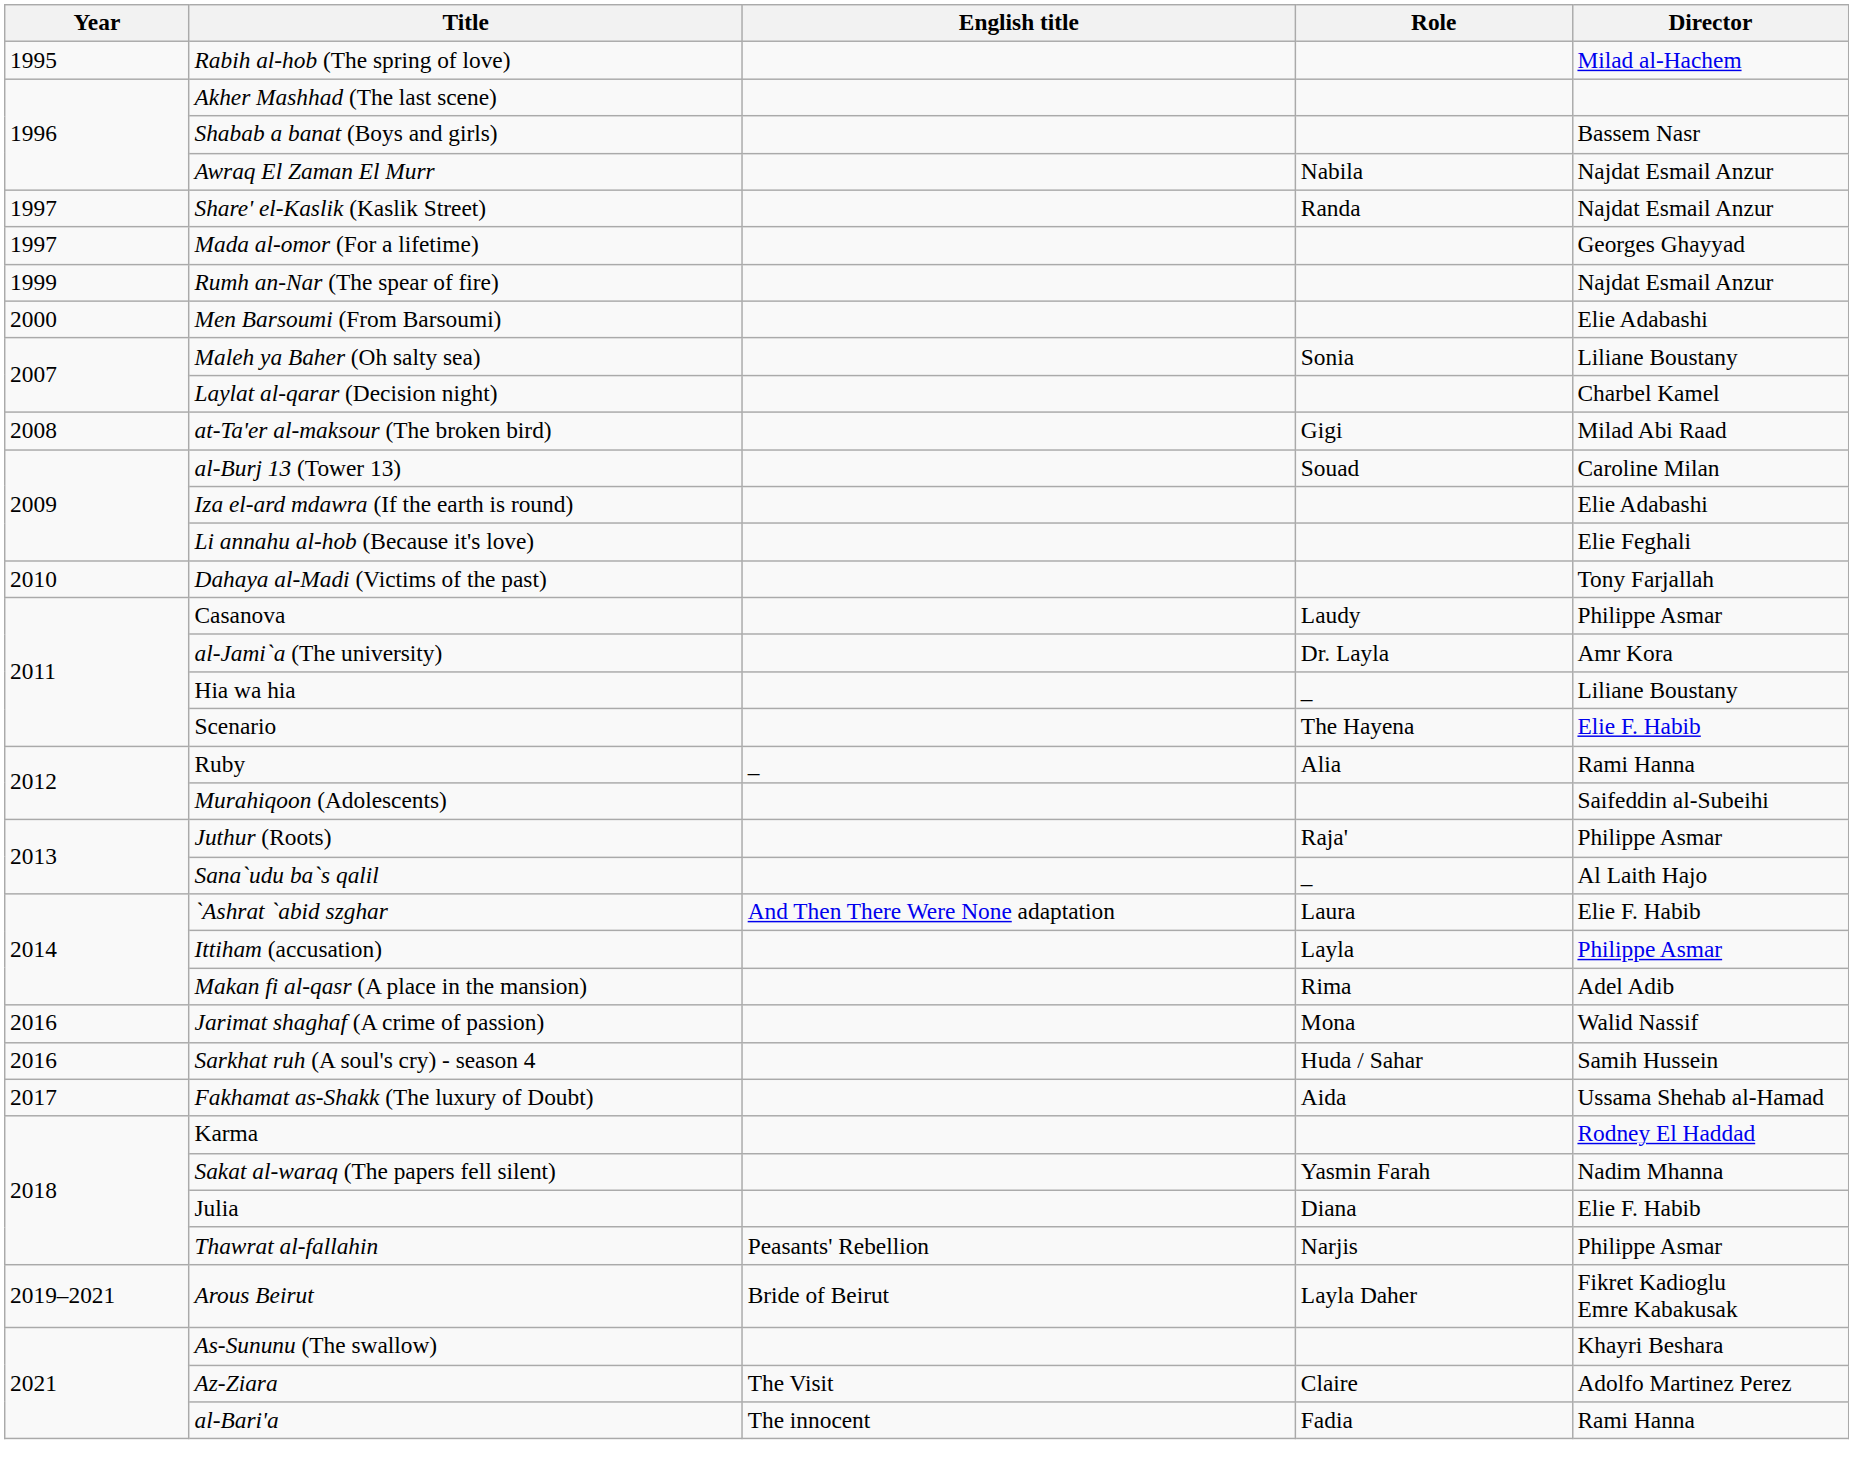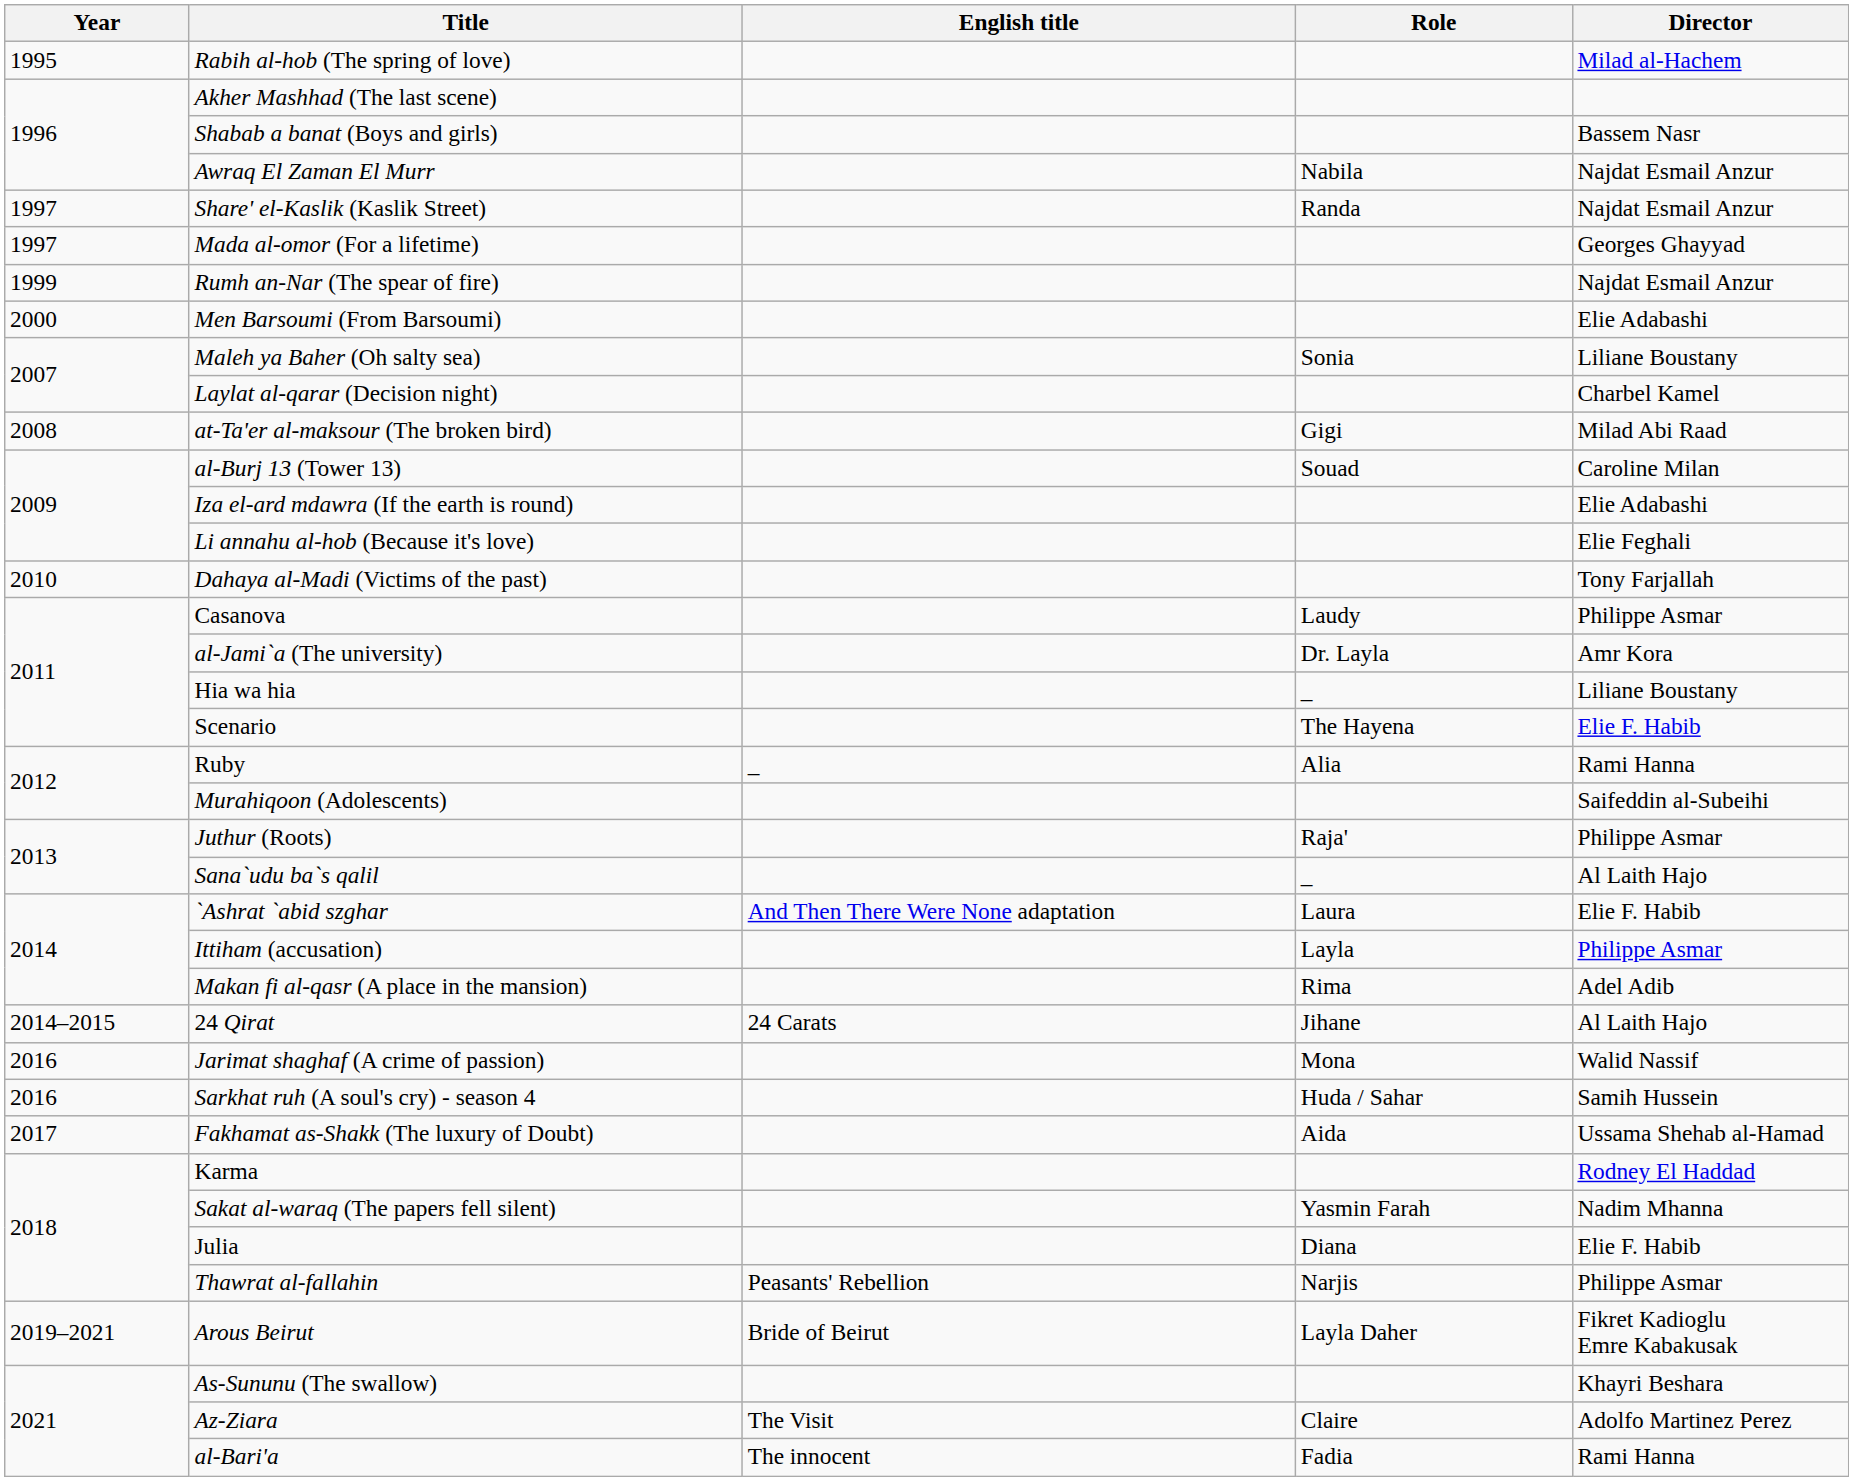+ row: 2014–2015 | 24 Qirat | 24 Carats | Jihane | Al Laith Hajo
